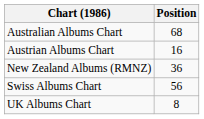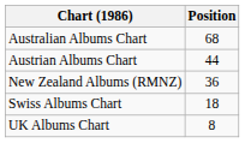Austrian Albums Chart | Position: 16 -> 44
Swiss Albums Chart | Position: 56 -> 18
